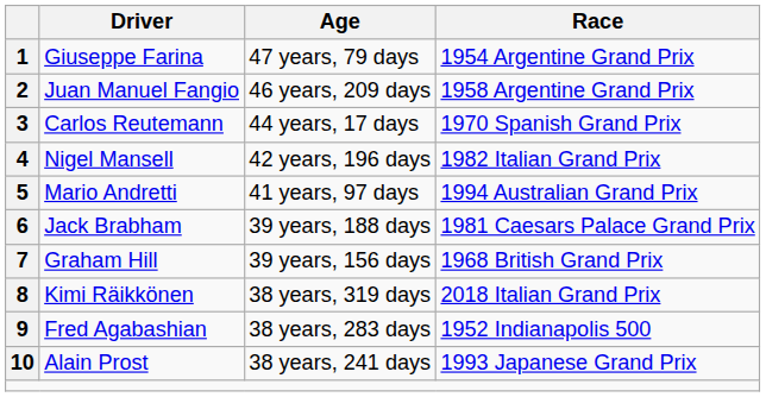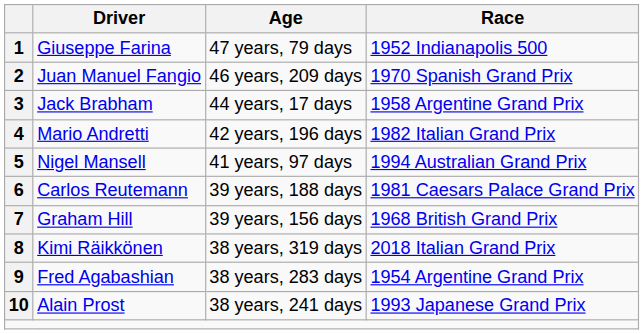1 | Race: 1954 Argentine Grand Prix -> 1952 Indianapolis 500
2 | Race: 1958 Argentine Grand Prix -> 1970 Spanish Grand Prix
3 | Driver: Carlos Reutemann -> Jack Brabham
3 | Race: 1970 Spanish Grand Prix -> 1958 Argentine Grand Prix
4 | Driver: Nigel Mansell -> Mario Andretti
5 | Driver: Mario Andretti -> Nigel Mansell
6 | Driver: Jack Brabham -> Carlos Reutemann
9 | Race: 1952 Indianapolis 500 -> 1954 Argentine Grand Prix
